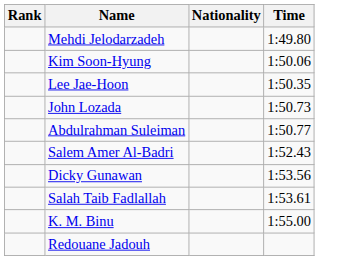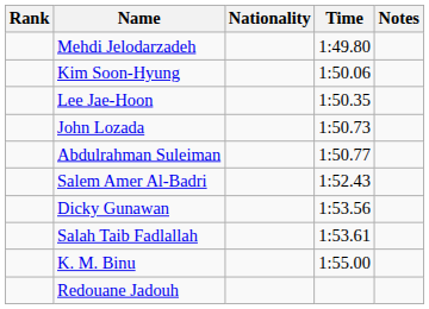+ column: Notes
